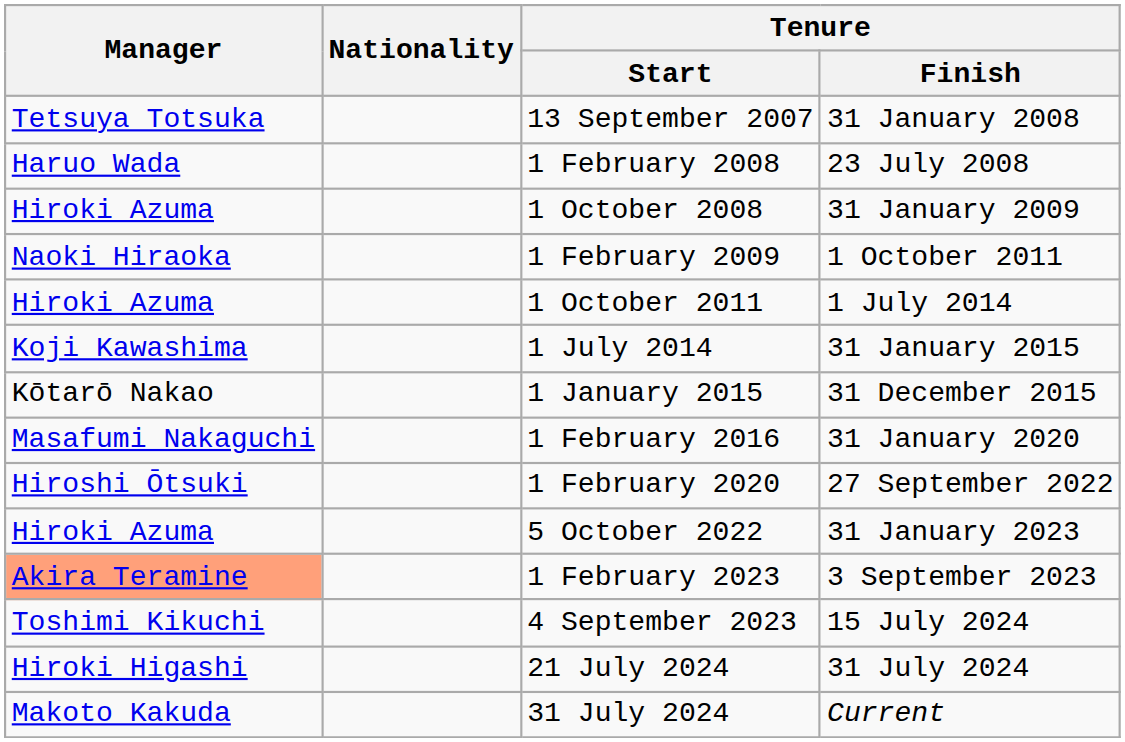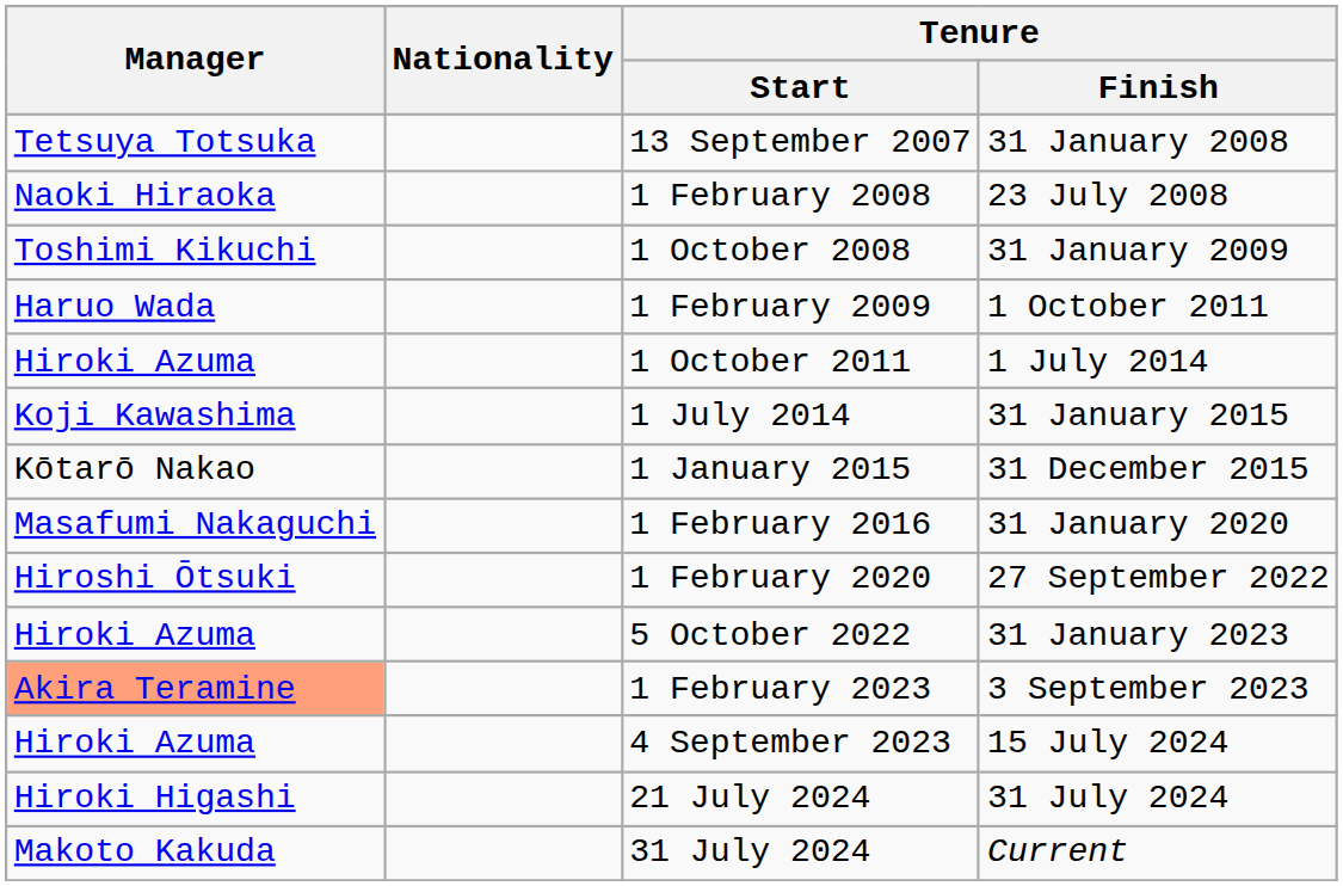1 February 2008 | Manager: Haruo Wada -> Naoki Hiraoka
1 October 2008 | Manager: Hiroki Azuma -> Toshimi Kikuchi
1 February 2009 | Manager: Naoki Hiraoka -> Haruo Wada
4 September 2023 | Manager: Toshimi Kikuchi -> Hiroki Azuma
